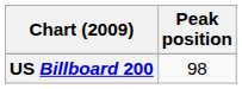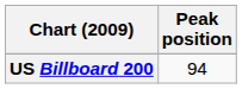US Billboard 200 | Peak position: 98 -> 94
